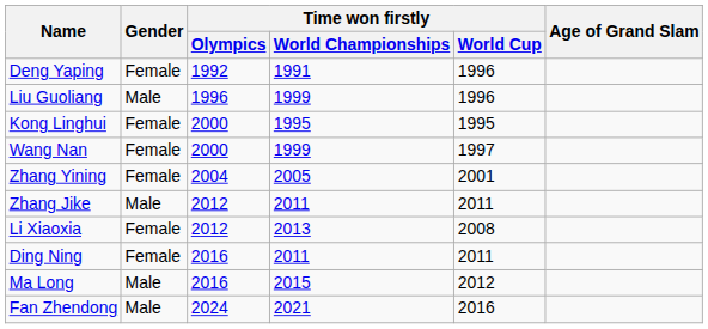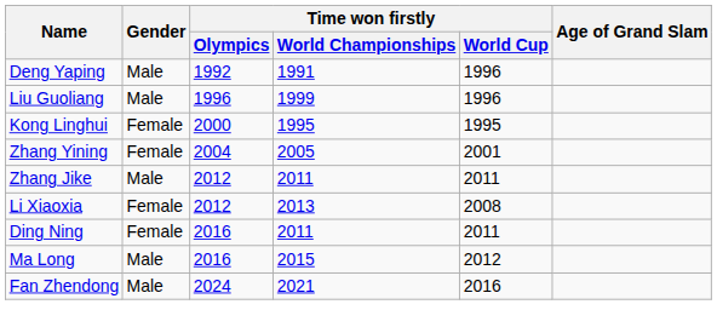Deng Yaping | Gender: Female -> Male
- row: Wang Nan | Female | 2000 | 1999 | 1997
